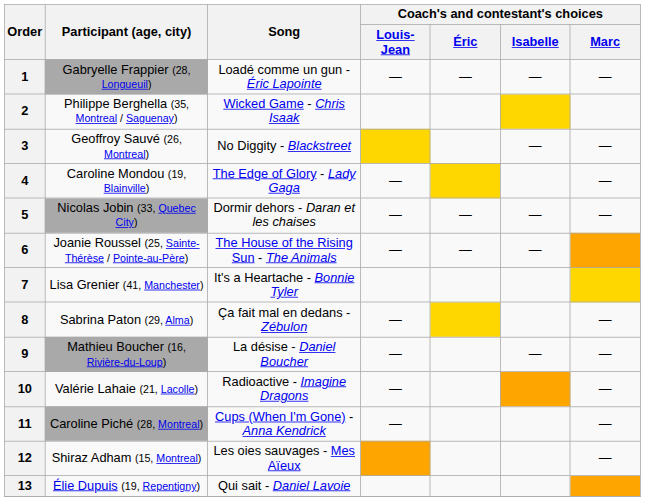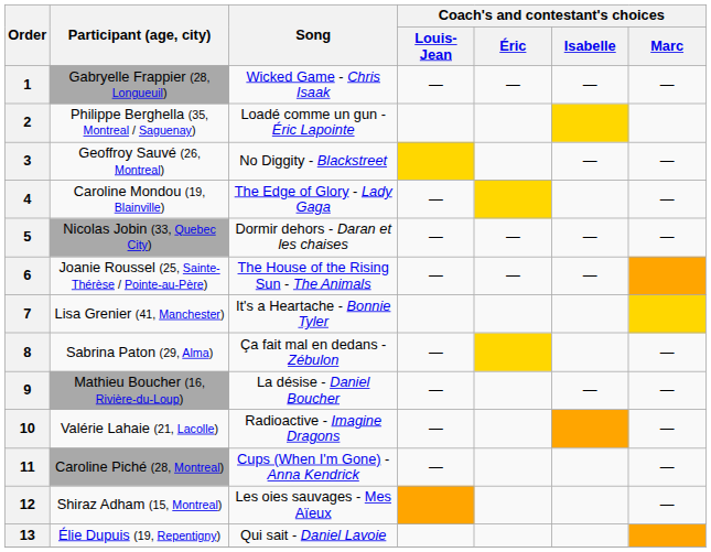1 | Song: Loadé comme un gun - Éric Lapointe -> Wicked Game - Chris Isaak
2 | Song: Wicked Game - Chris Isaak -> Loadé comme un gun - Éric Lapointe
